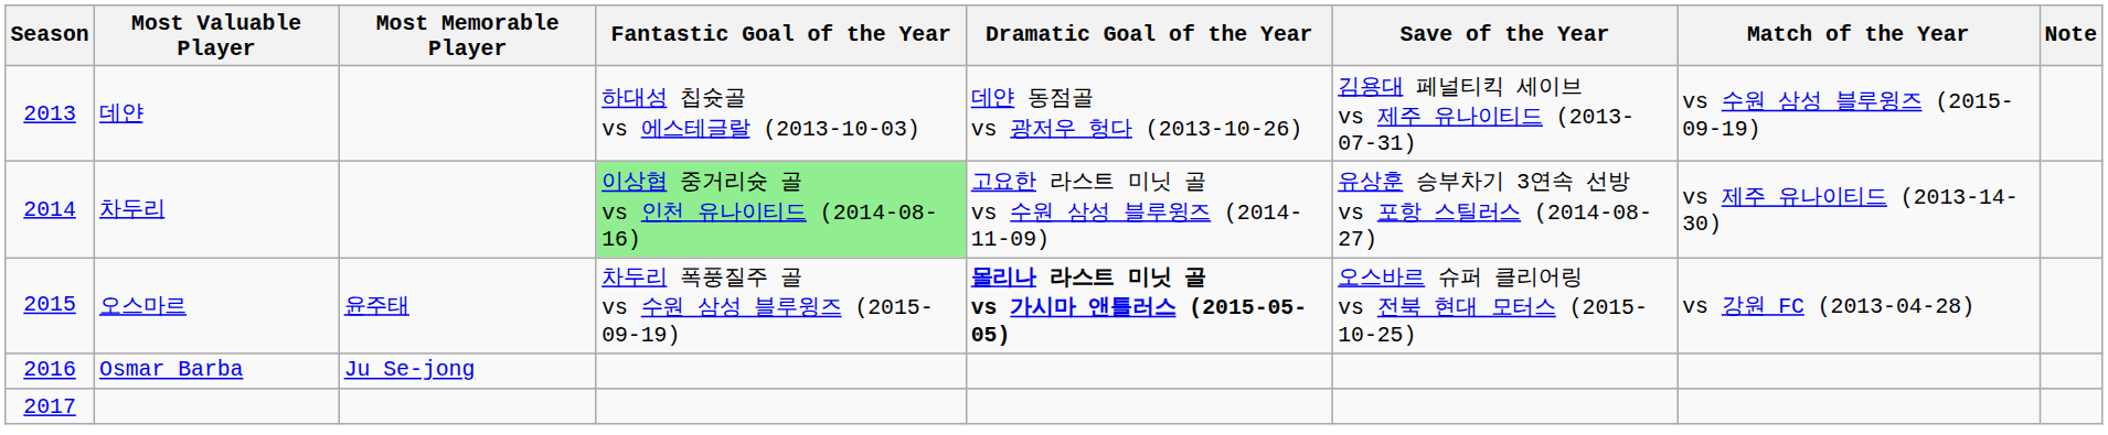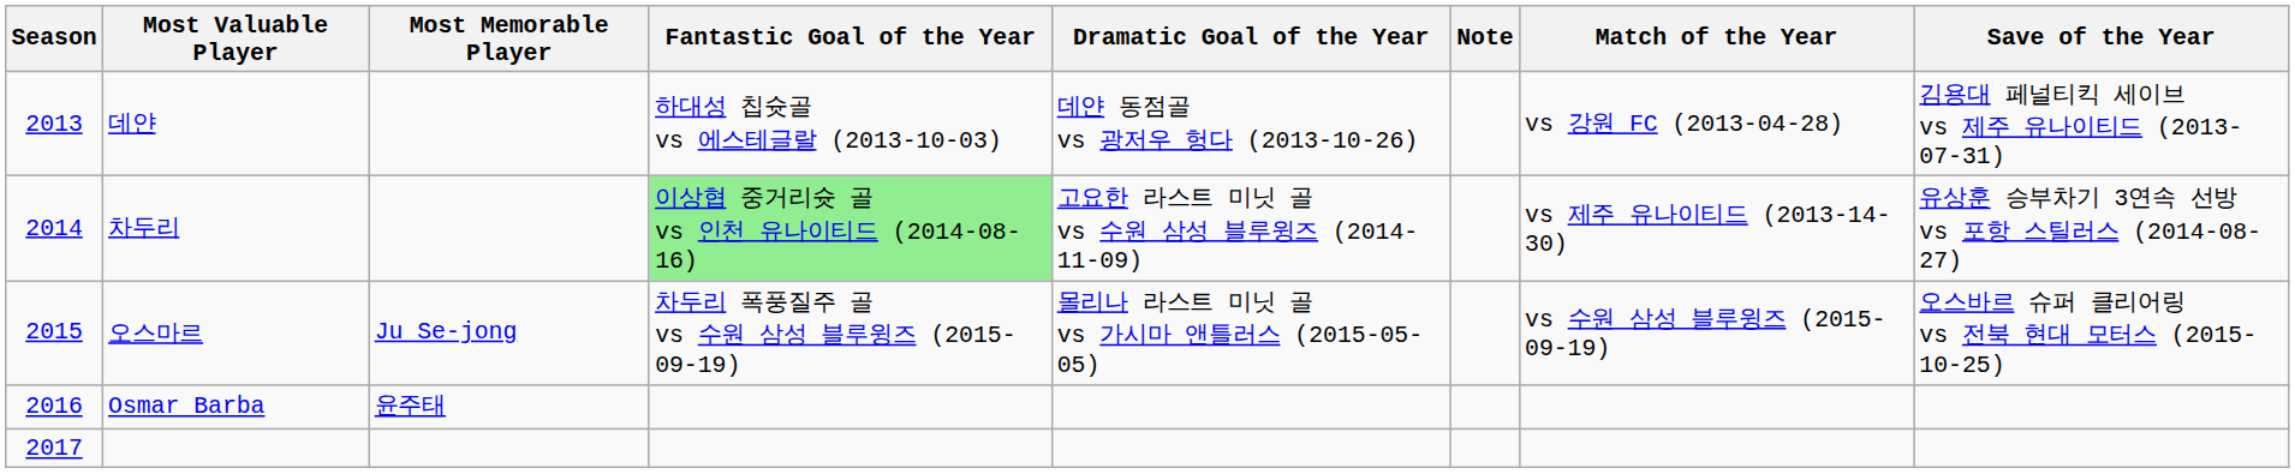columns swapped: Save of the Year <-> Note
데얀 | Match of the Year: vs 수원 삼성 블루윙즈 (2015-09-19) -> vs 강원 FC (2013-04-28)
오스마르 | Most Memorable Player: 윤주태 -> Ju Se-jong
오스마르 | Dramatic Goal of the Year: bold -> normal
오스마르 | Match of the Year: vs 강원 FC (2013-04-28) -> vs 수원 삼성 블루윙즈 (2015-09-19)
Osmar Barba | Most Memorable Player: Ju Se-jong -> 윤주태
